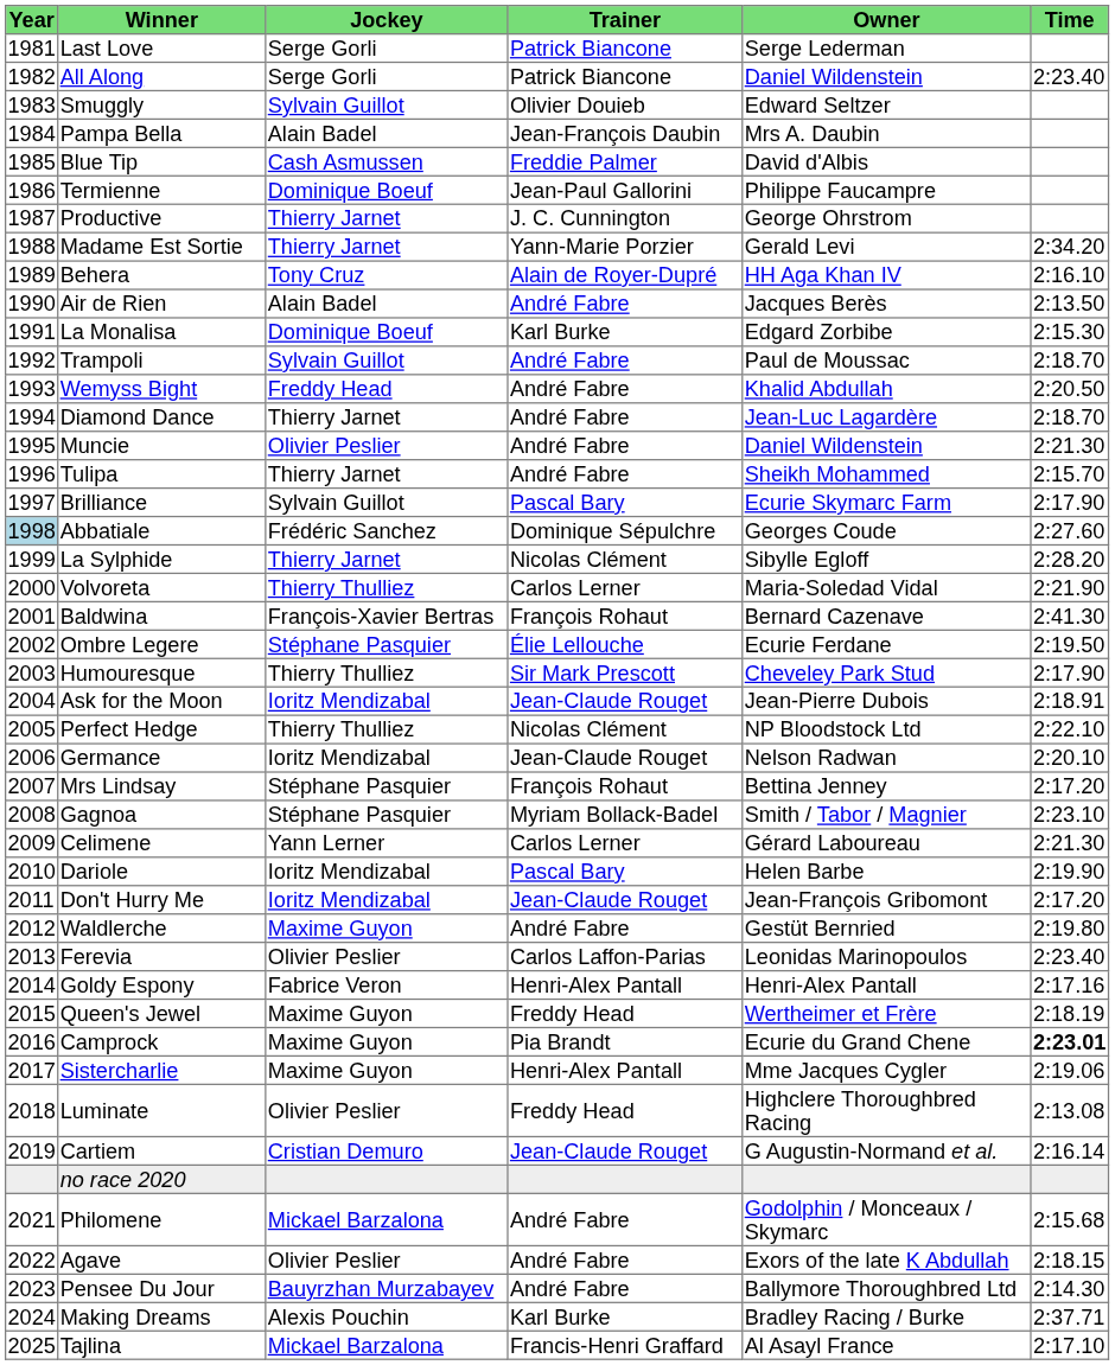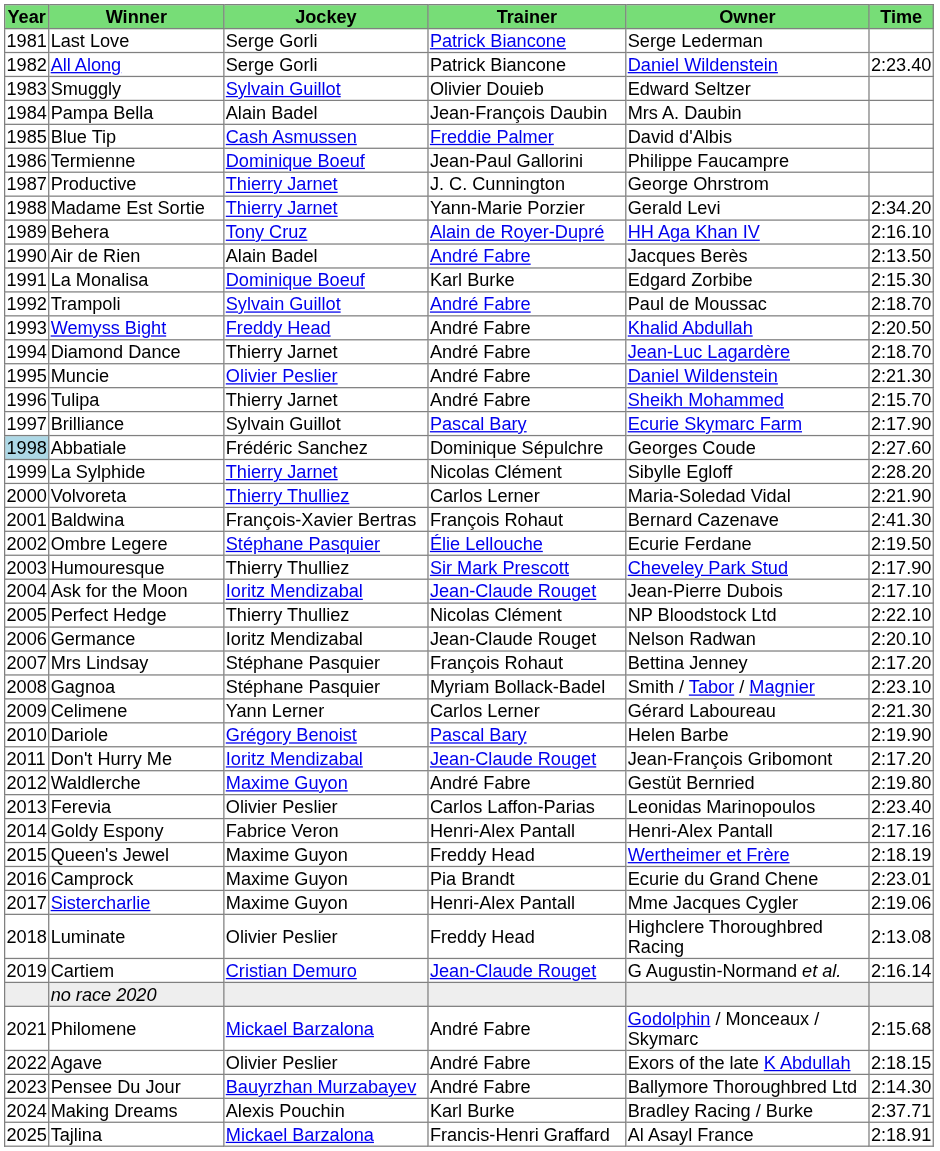Ask for the Moon | Time: 2:18.91 -> 2:17.10
Dariole | Jockey: Ioritz Mendizabal -> Grégory Benoist
Camprock | Time: bold -> normal
Tajlina | Time: 2:17.10 -> 2:18.91
